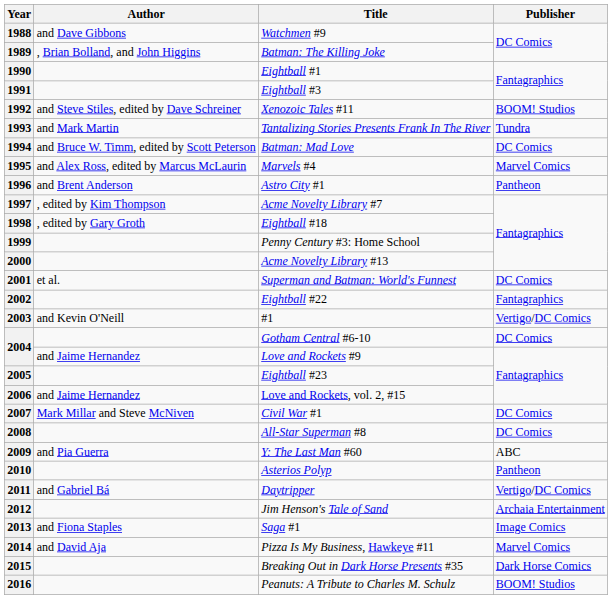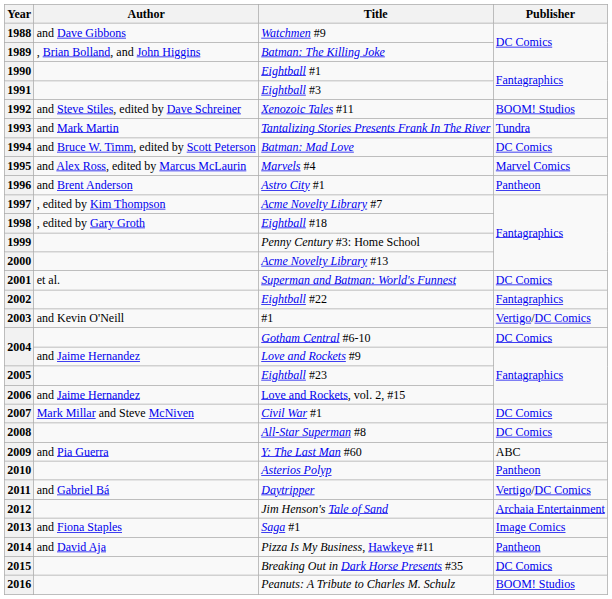2014 | Publisher: Marvel Comics -> Pantheon
2015 | Publisher: Dark Horse Comics -> DC Comics
